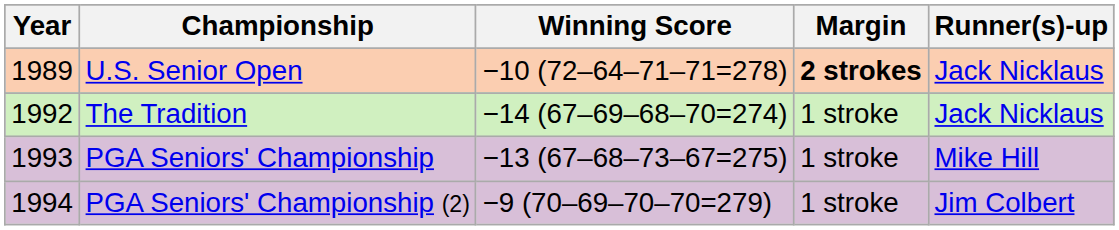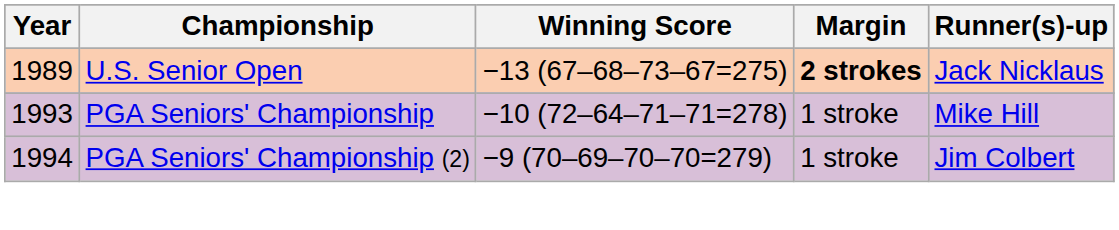U.S. Senior Open | Winning Score: −10 (72–64–71–71=278) -> −13 (67–68–73–67=275)
- row: 1992 | The Tradition | −14 (67–69–68–70=274) | 1 stroke | Jack Nicklaus
PGA Seniors' Championship | Winning Score: −13 (67–68–73–67=275) -> −10 (72–64–71–71=278)
